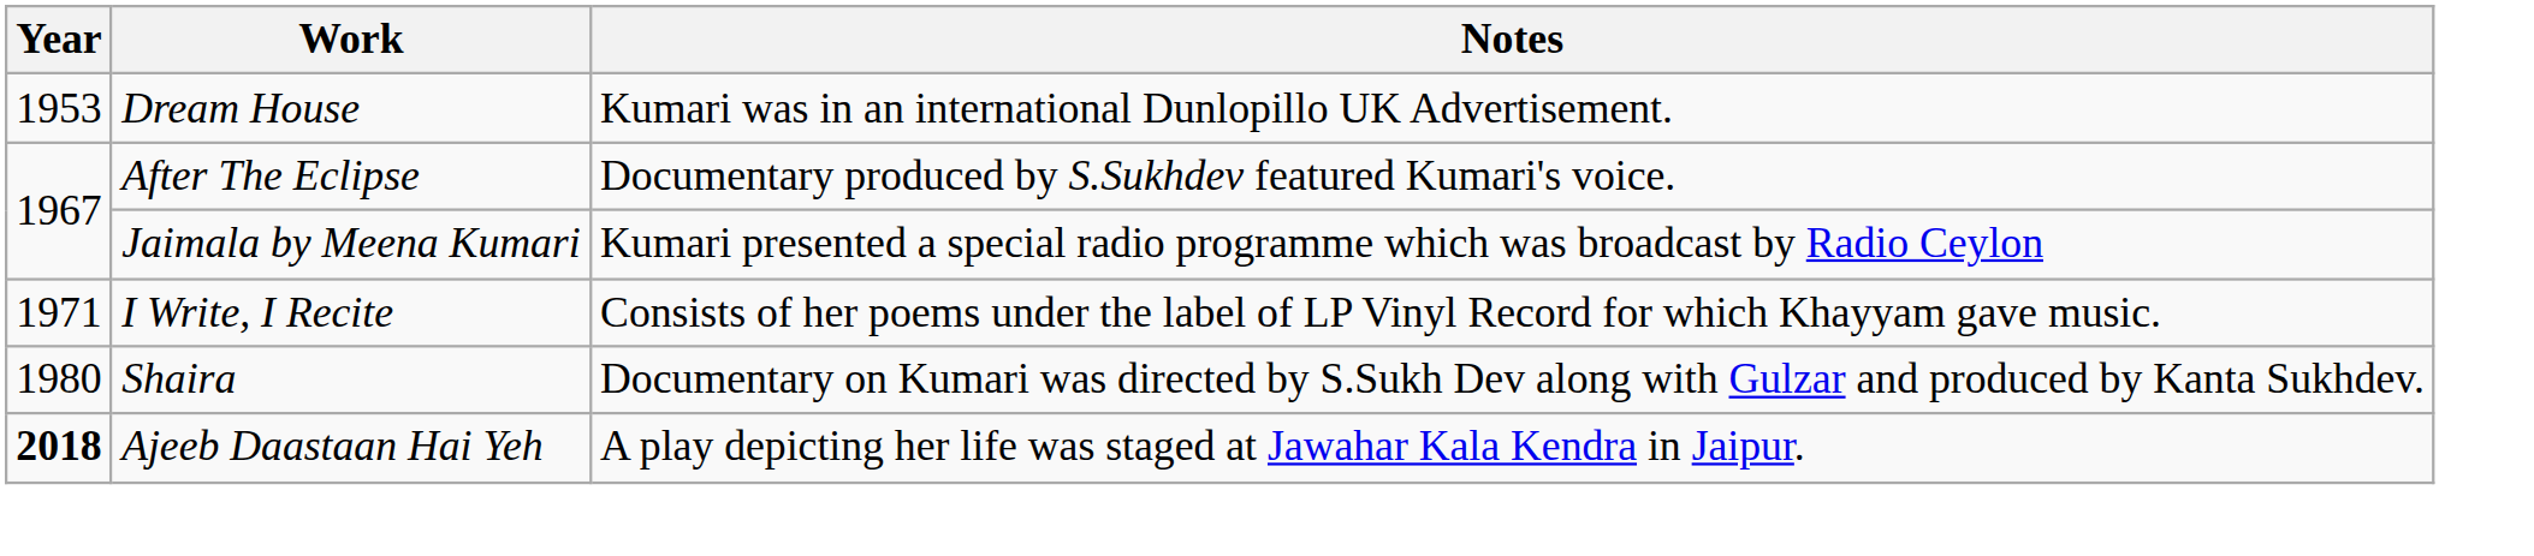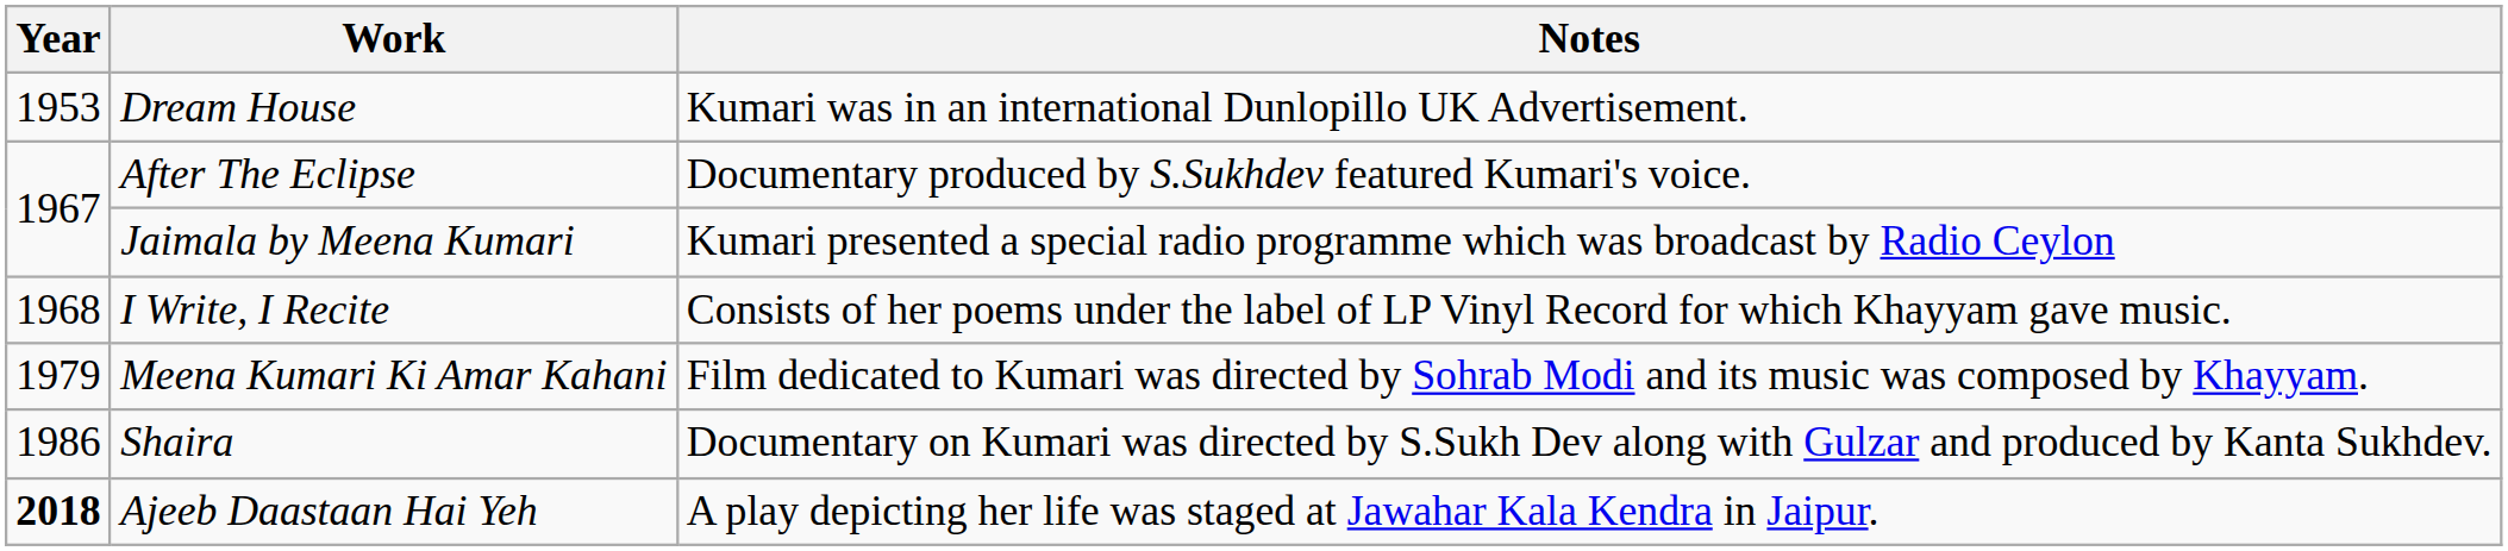I Write, I Recite | Year: 1971 -> 1968
+ row: 1979 | Meena Kumari Ki Amar Kahani | Film dedicated to Kumari was directed by Sohrab Modi and its music was composed by Khayyam.
Shaira | Year: 1980 -> 1986
